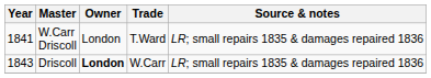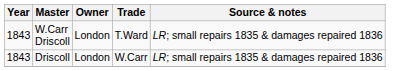W.Carr Driscoll | Year: 1841 -> 1843
Driscoll | Owner: bold -> normal
